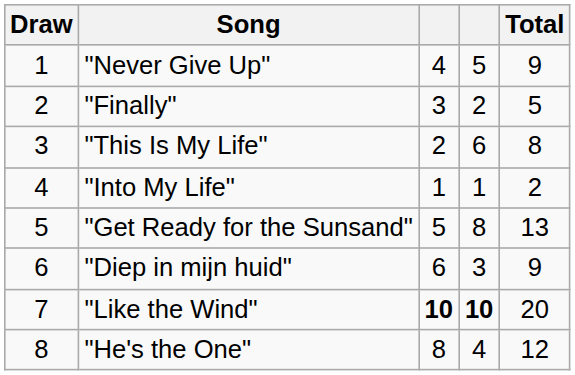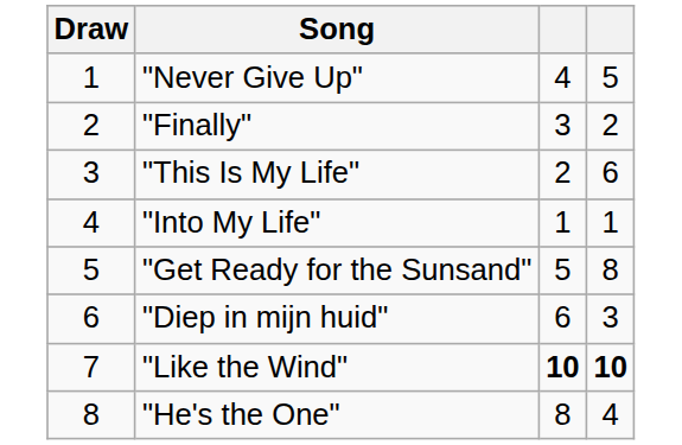- column: Total | 9 | 5 | 8 | 2 | 13 | 9 | 20 | 12
